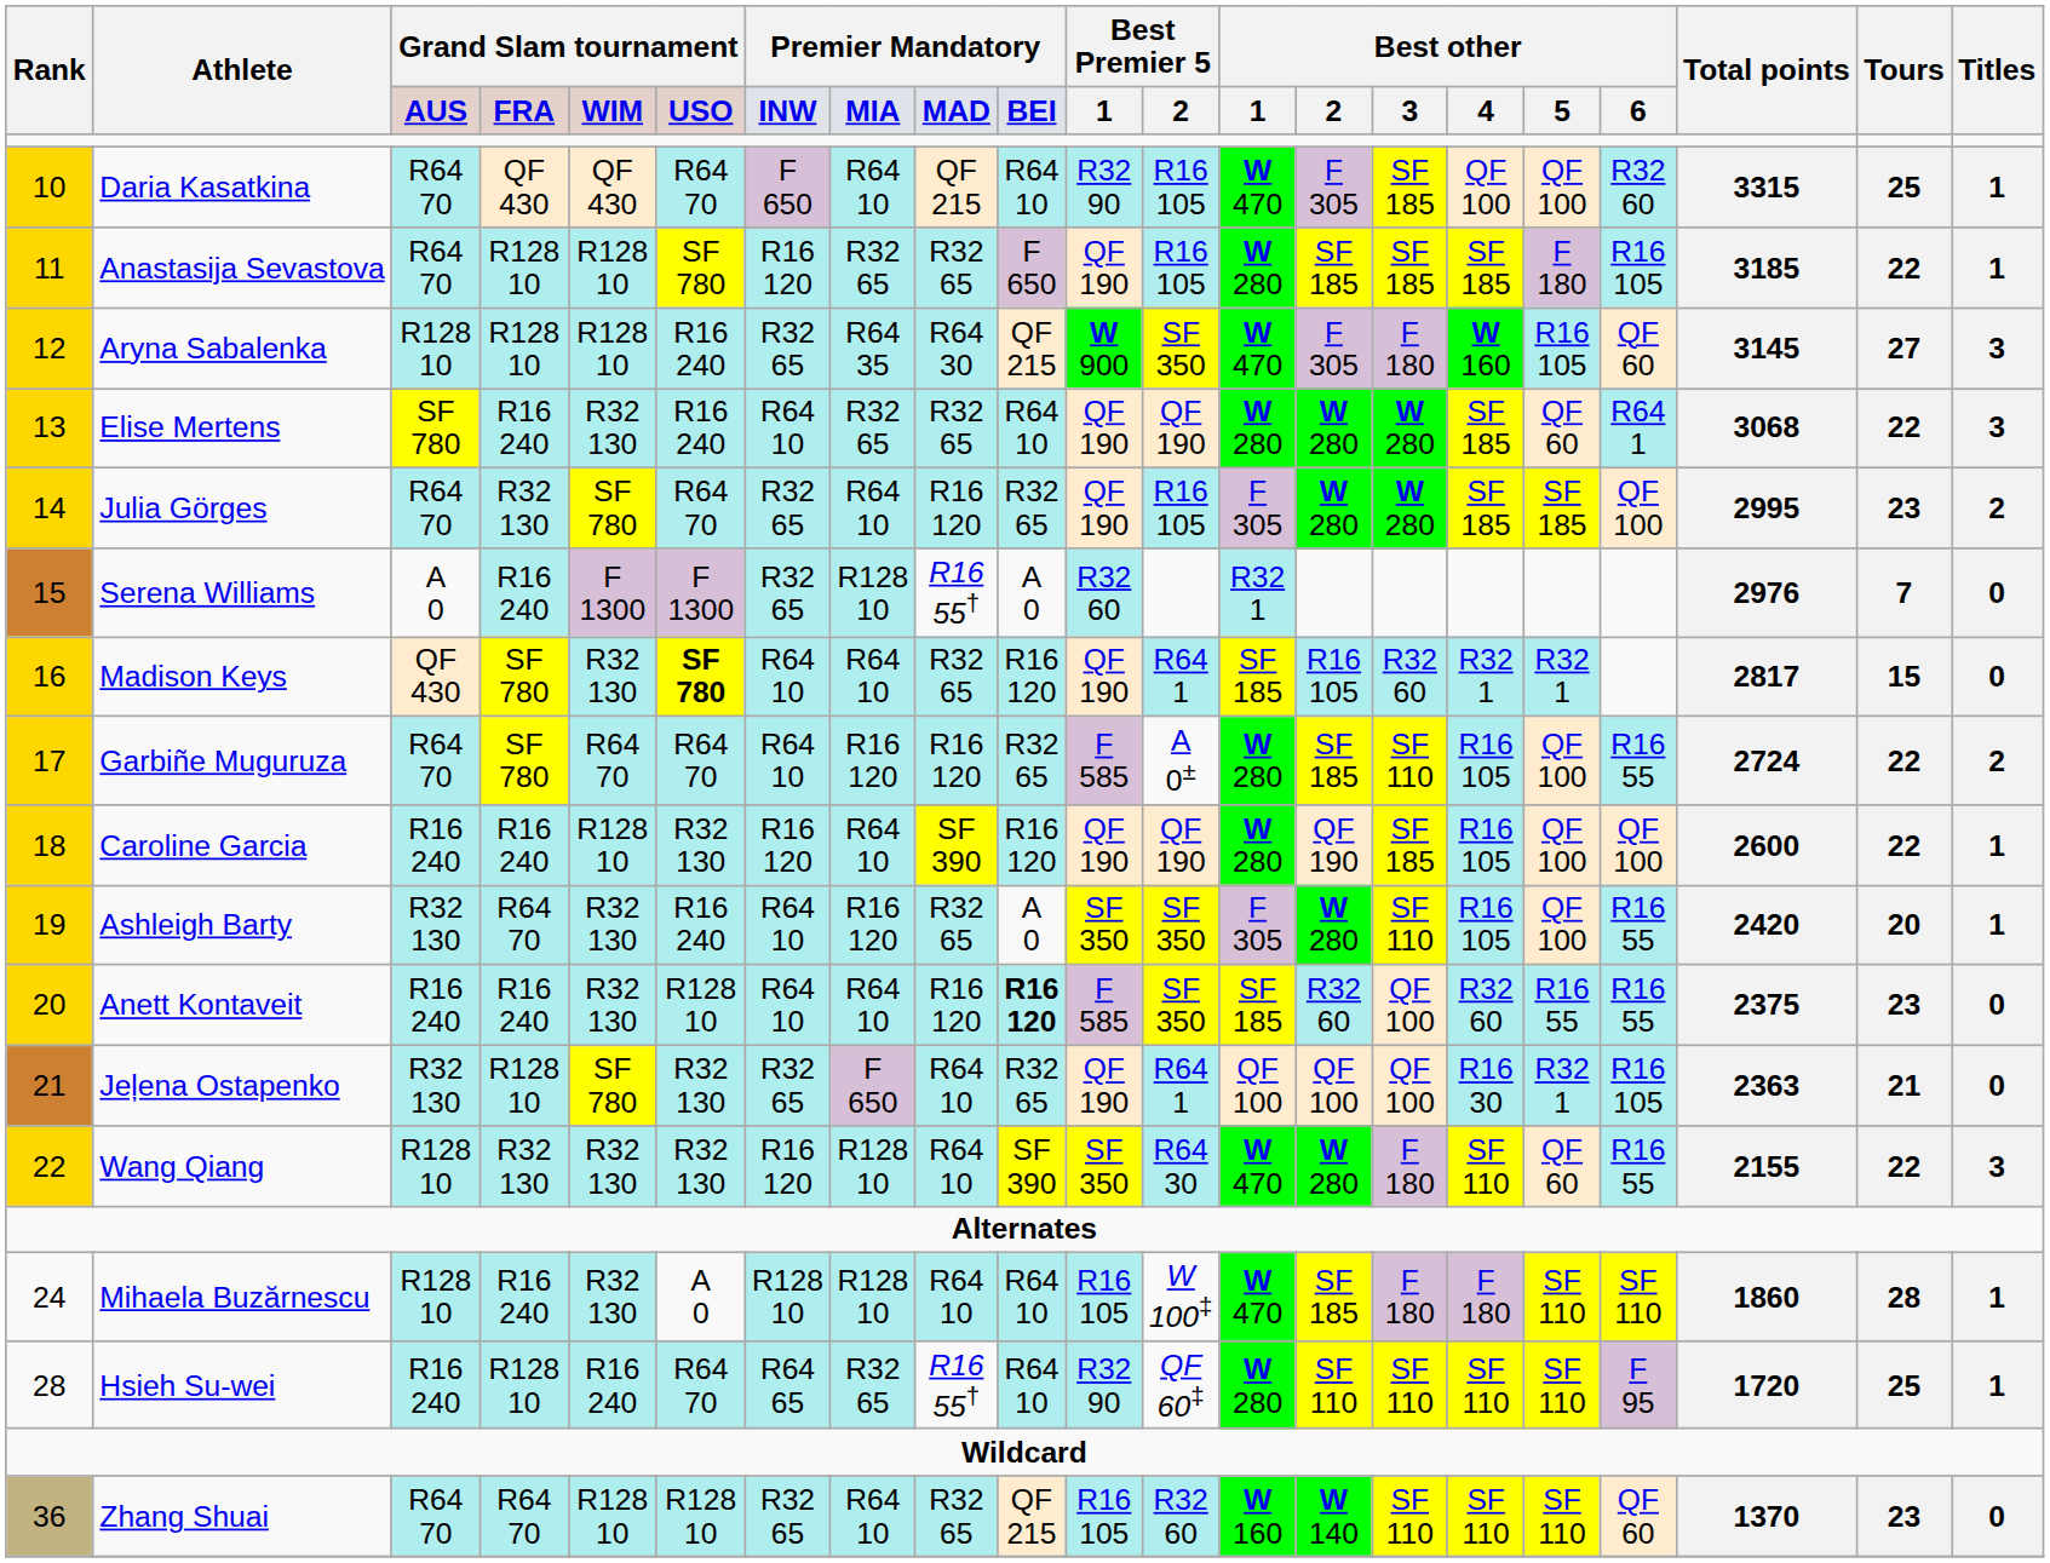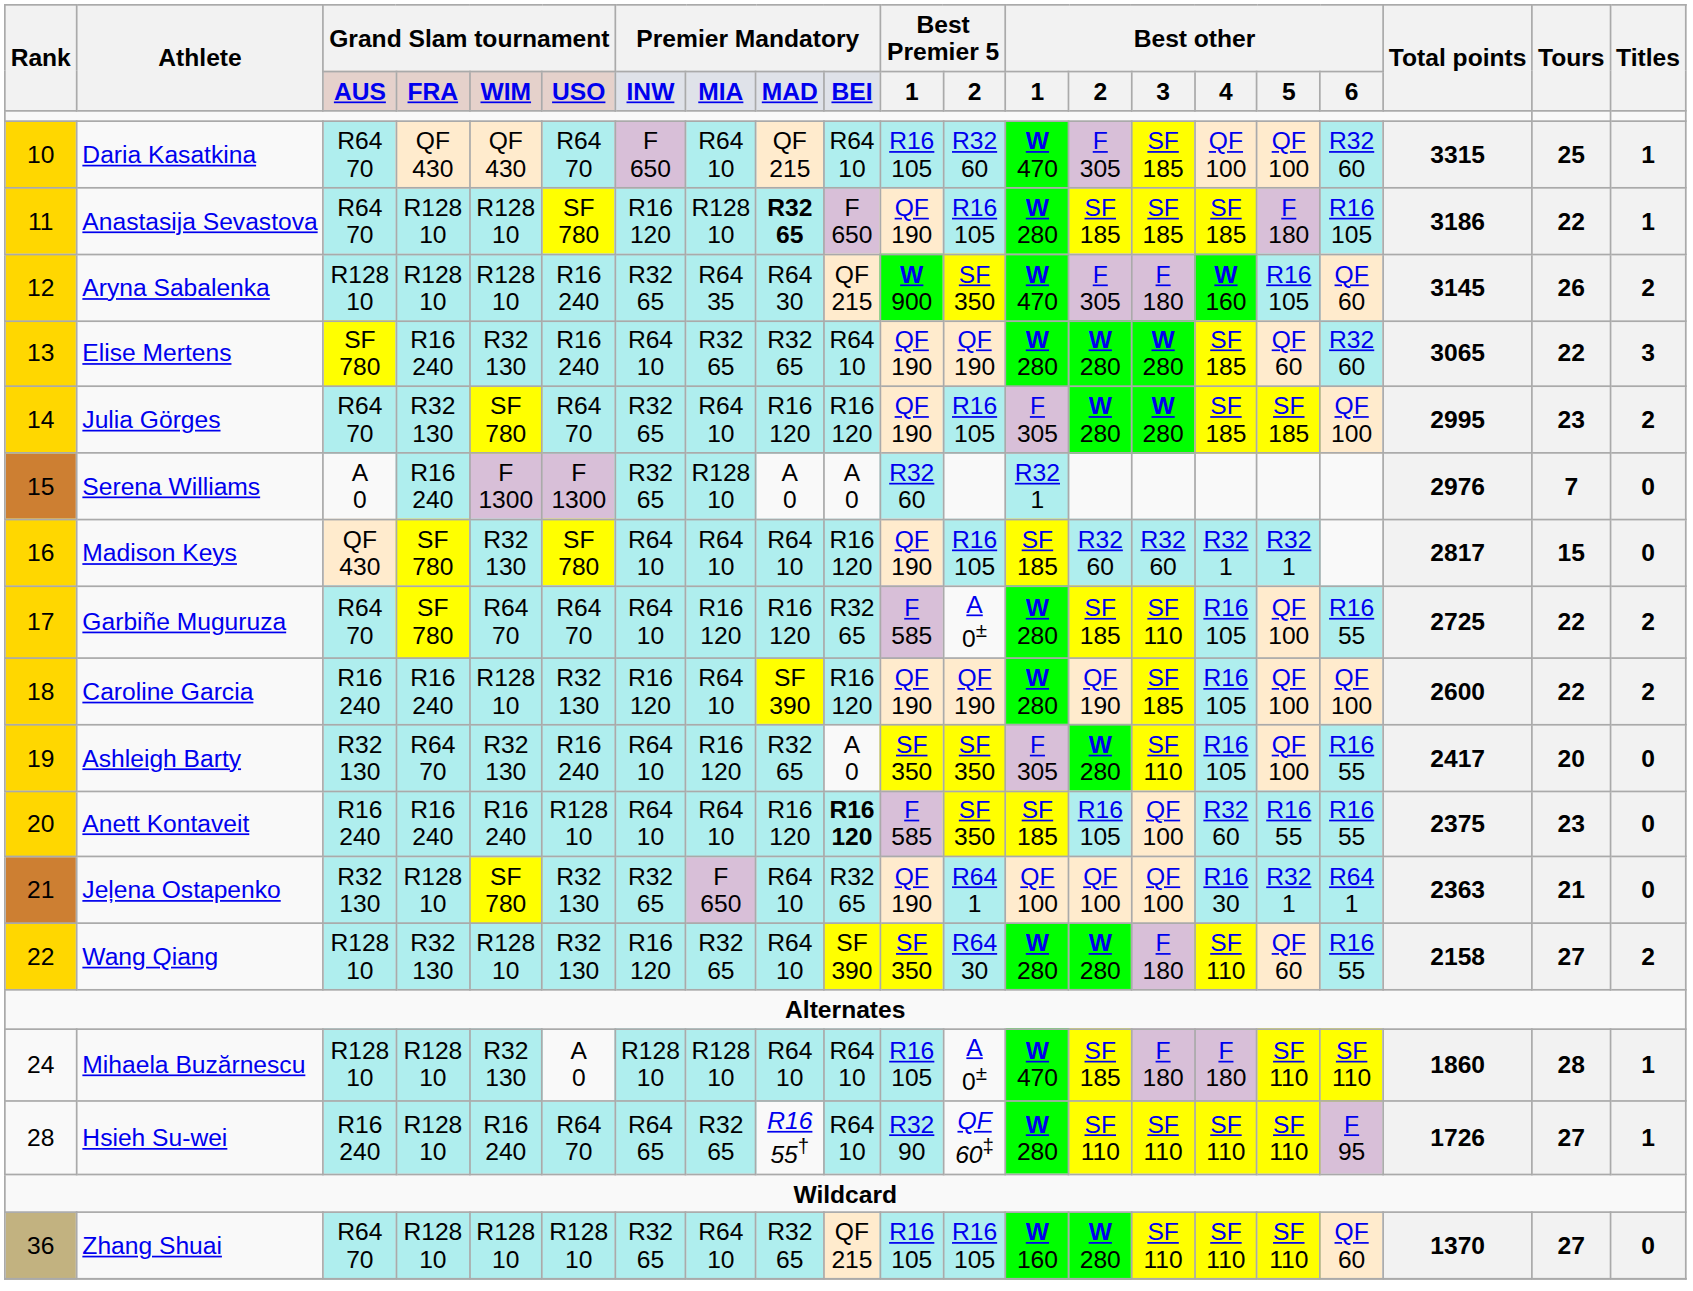Daria Kasatkina | column 11: R32 90 -> R16 105
Daria Kasatkina | column 12: R16 105 -> R32 60
Anastasija Sevastova | column 8: R32 65 -> R128 10
Anastasija Sevastova | column 9: normal -> bold
Anastasija Sevastova | Total points: 3185 -> 3186
Aryna Sabalenka | Tours: 27 -> 26
Aryna Sabalenka | Titles: 3 -> 2
Elise Mertens | column 18: R64 1 -> R32 60
Elise Mertens | Total points: 3068 -> 3065
Julia Görges | column 10: R32 65 -> R16 120
Serena Williams | column 9: R16 55† -> A 0
Madison Keys | column 6: bold -> normal
Madison Keys | column 9: R32 65 -> R64 10
Madison Keys | column 12: R64 1 -> R16 105
Madison Keys | column 14: R16 105 -> R32 60
Garbiñe Muguruza | Total points: 2724 -> 2725
Caroline Garcia | Titles: 1 -> 2
Ashleigh Barty | Total points: 2420 -> 2417
Ashleigh Barty | Titles: 1 -> 0
Anett Kontaveit | column 5: R32 130 -> R16 240
Anett Kontaveit | column 14: R32 60 -> R16 105
Jeļena Ostapenko | column 18: R16 105 -> R64 1
Wang Qiang | column 5: R32 130 -> R128 10
Wang Qiang | column 8: R128 10 -> R32 65
Wang Qiang | column 13: W 470 -> W 280
Wang Qiang | Total points: 2155 -> 2158
Wang Qiang | Tours: 22 -> 27
Wang Qiang | Titles: 3 -> 2
Mihaela Buzărnescu | column 4: R16 240 -> R128 10
Mihaela Buzărnescu | column 12: W 100‡ -> A 0±
Hsieh Su-wei | Total points: 1720 -> 1726
Hsieh Su-wei | Tours: 25 -> 27
Zhang Shuai | column 4: R64 70 -> R128 10
Zhang Shuai | column 12: R32 60 -> R16 105
Zhang Shuai | column 14: W 140 -> W 280
Zhang Shuai | Tours: 23 -> 27
